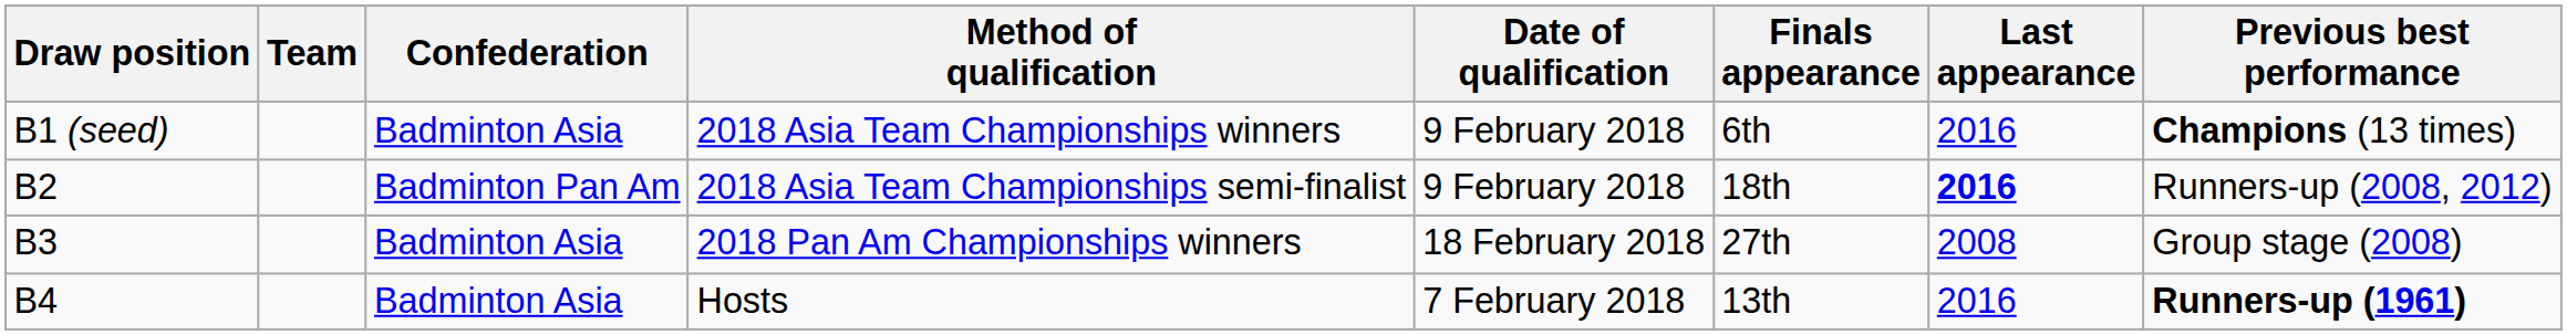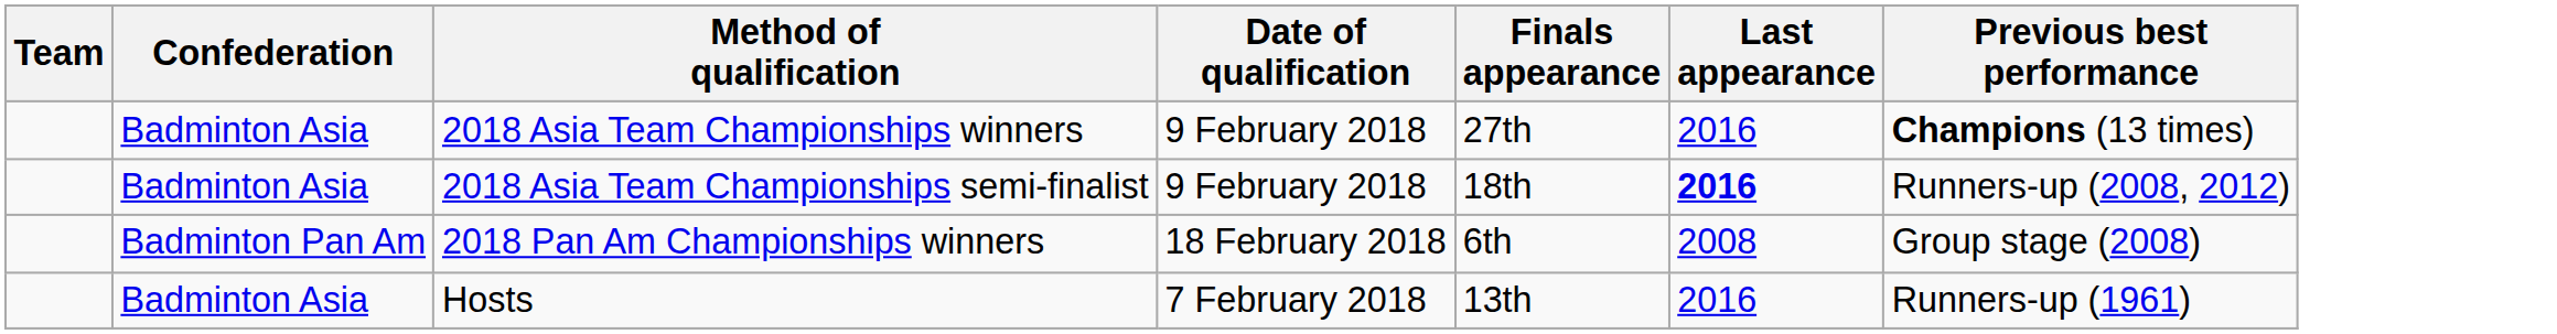- column: Draw position | B1 (seed) | B2 | B3 | B4
2018 Asia Team Championships winners | Finals appearance: 6th -> 27th
2018 Asia Team Championships semi-finalist | Confederation: Badminton Pan Am -> Badminton Asia
2018 Pan Am Championships winners | Confederation: Badminton Asia -> Badminton Pan Am
2018 Pan Am Championships winners | Finals appearance: 27th -> 6th
Hosts | Previous best performance: bold -> normal
